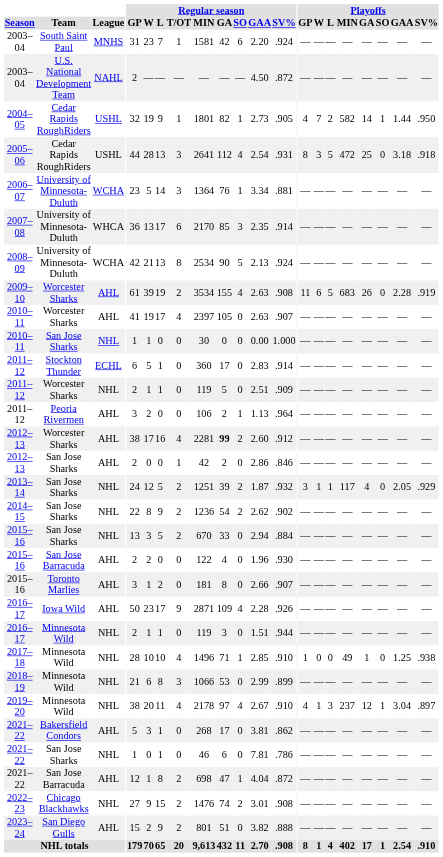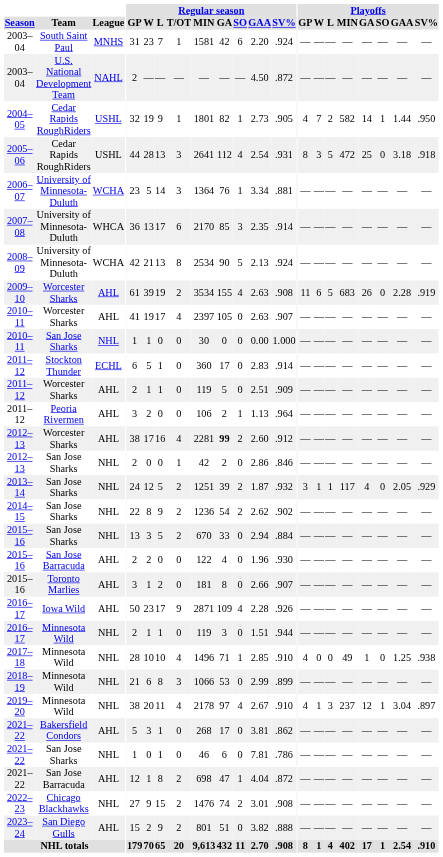2011–12 / Worcester Sharks | League: NHL -> AHL
2012–13 / San Jose Sharks | League: AHL -> NHL
2017–18 | Playoffs / GP: 1 -> 4
